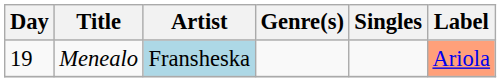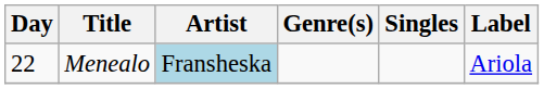Menealo | Day: 19 -> 22
Menealo | Label: lightsalmon background -> no background
